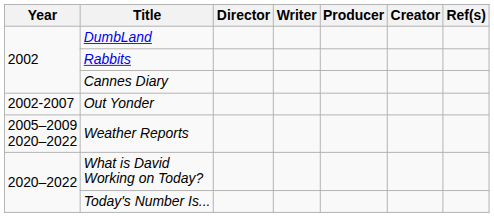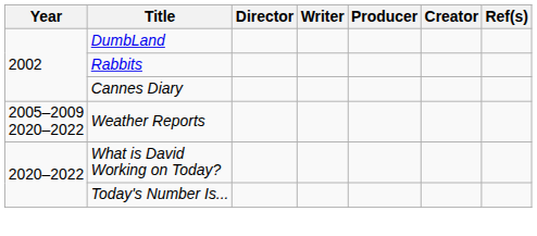- row: 2002-2007 | Out Yonder
